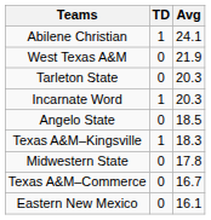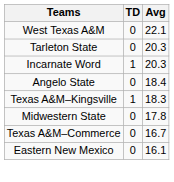- row: Abilene Christian | 1 | 24.1
West Texas A&M | Avg: 21.9 -> 22.1
Angelo State | Avg: 18.5 -> 18.4
